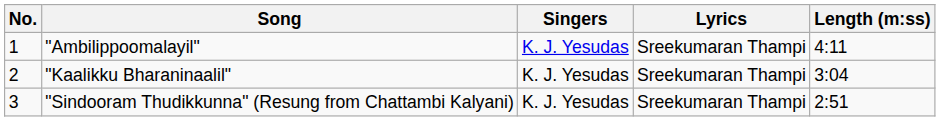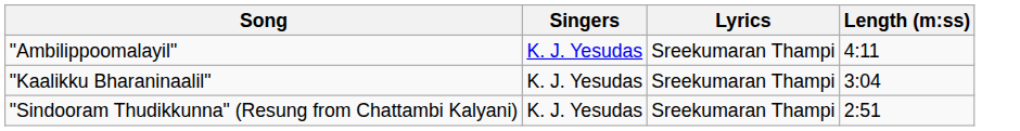- column: No. | 1 | 2 | 3
